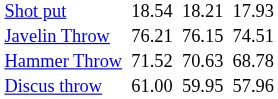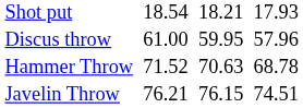rows swapped: Discus throw <-> Javelin Throw
